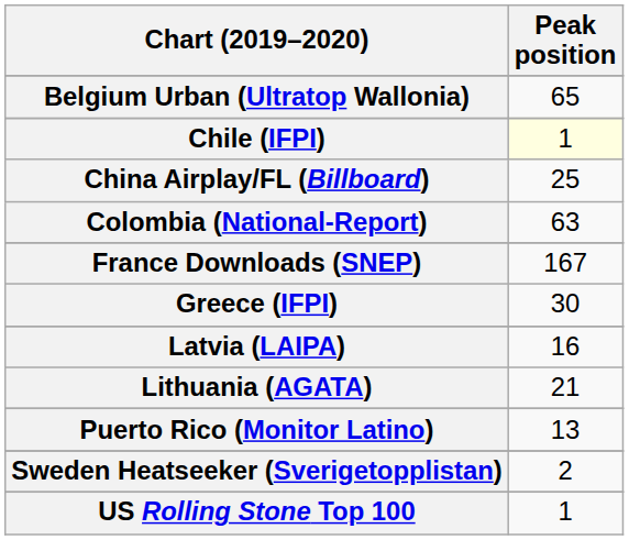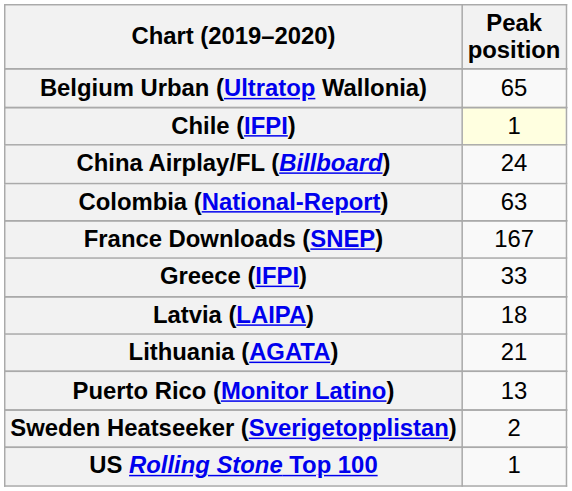China Airplay/FL (Billboard) | Peak position: 25 -> 24
Greece (IFPI) | Peak position: 30 -> 33
Latvia (LAIPA) | Peak position: 16 -> 18
